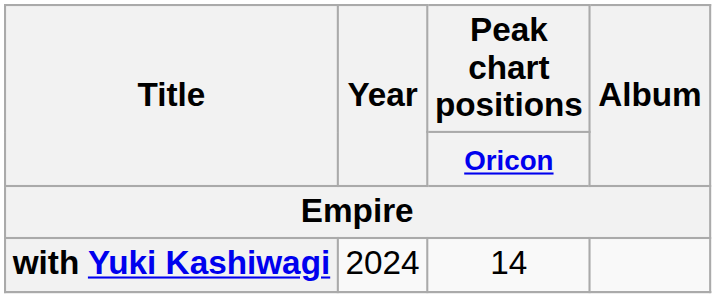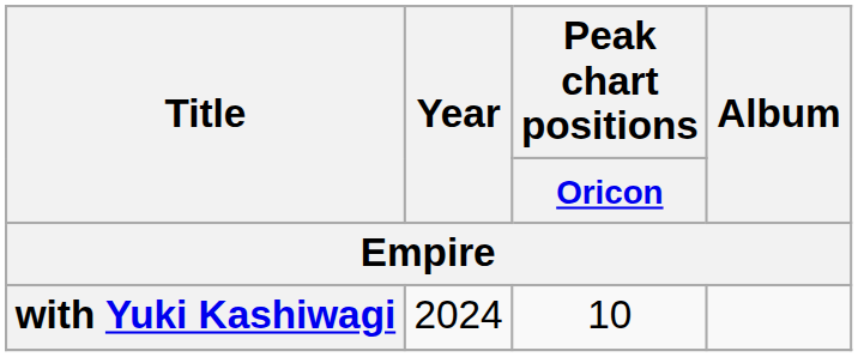with Yuki Kashiwagi | Peak chart positions / Oricon: 14 -> 10
